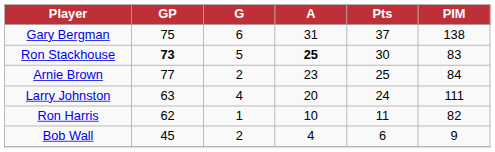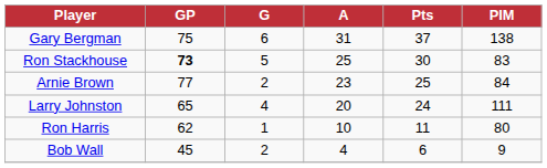Ron Stackhouse | A: bold -> normal
Larry Johnston | GP: 63 -> 65
Ron Harris | PIM: 82 -> 80
